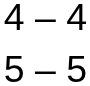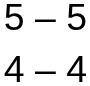rows swapped: 5 – 5 <-> 4 – 4
